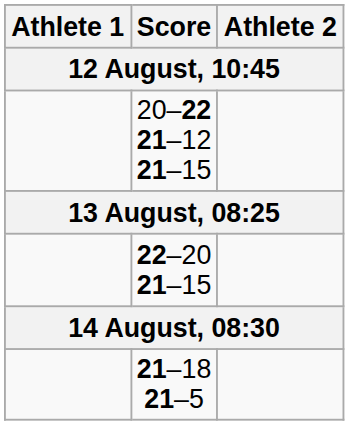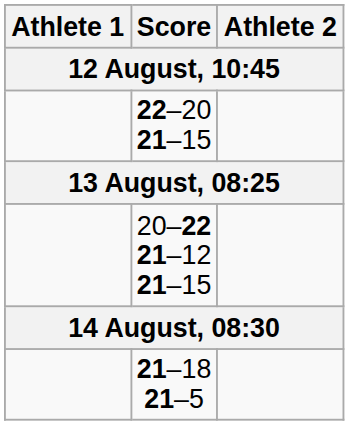rows swapped: 20–22 21–12 21–15 <-> 22–20 21–15
